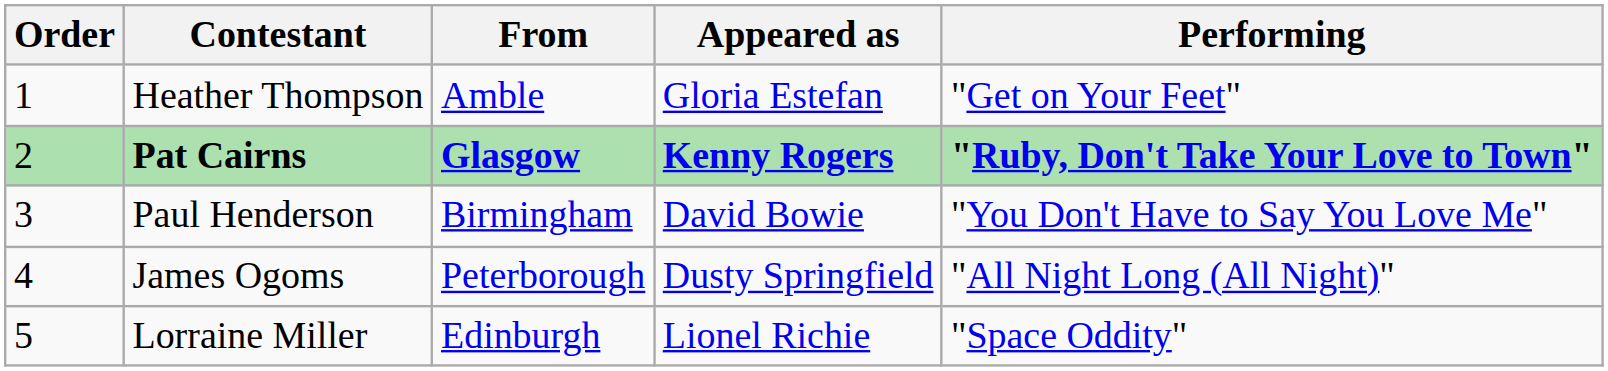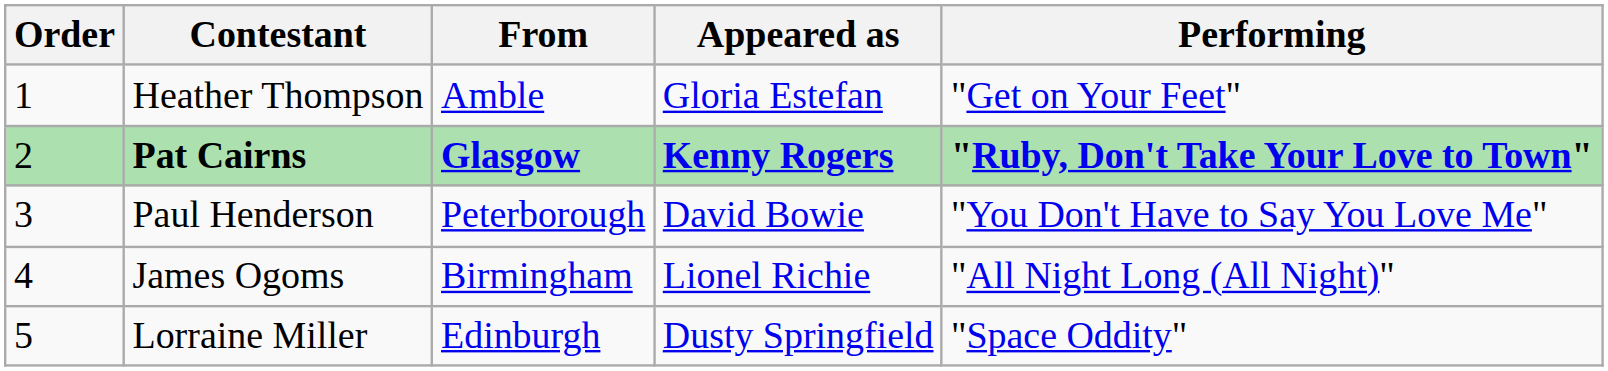Paul Henderson | From: Birmingham -> Peterborough
James Ogoms | From: Peterborough -> Birmingham
James Ogoms | Appeared as: Dusty Springfield -> Lionel Richie
Lorraine Miller | Appeared as: Lionel Richie -> Dusty Springfield
